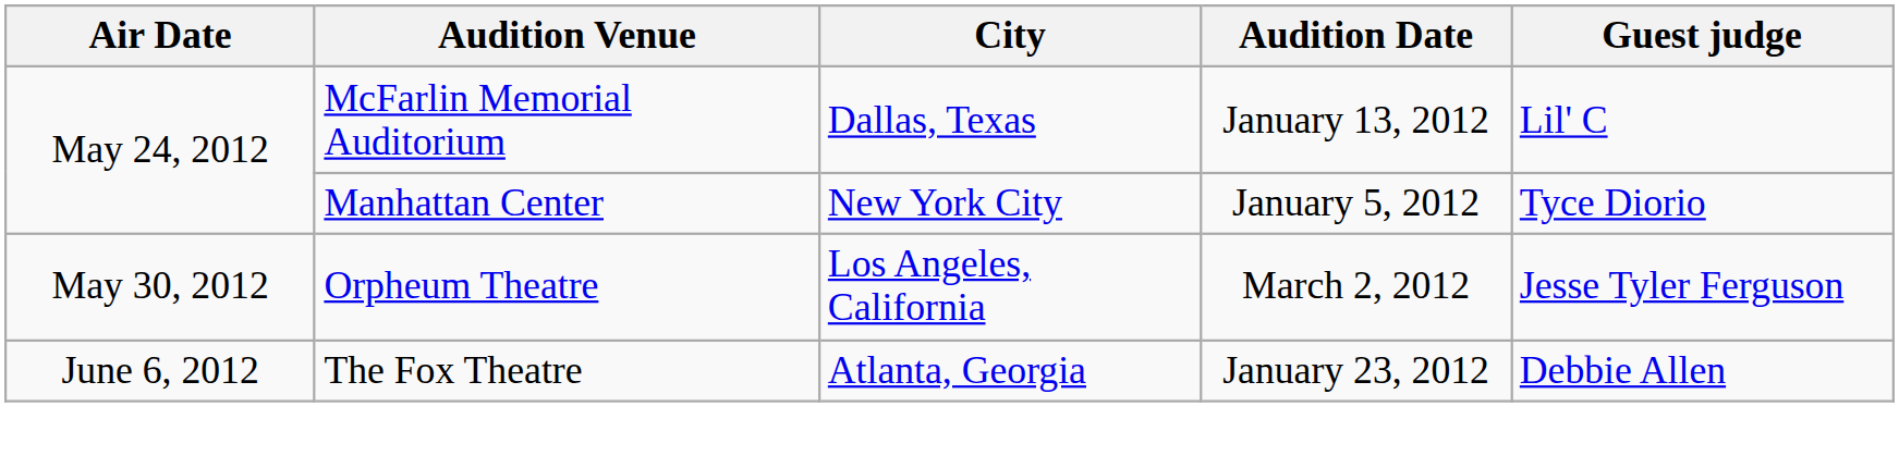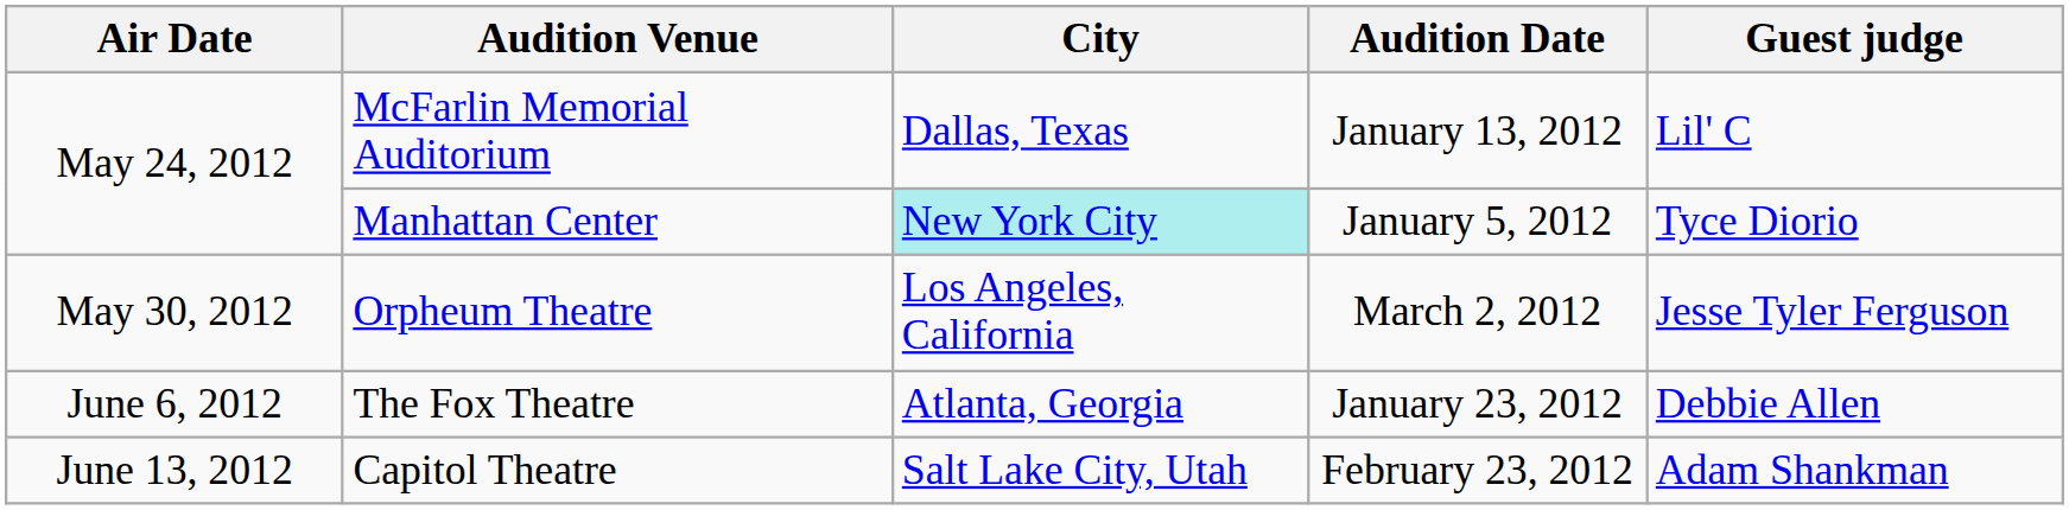Manhattan Center | City: no background -> paleturquoise background
+ row: June 13, 2012 | Capitol Theatre | Salt Lake City, Utah | February 23, 2012 | Adam Shankman
